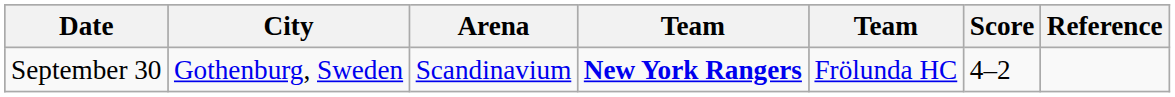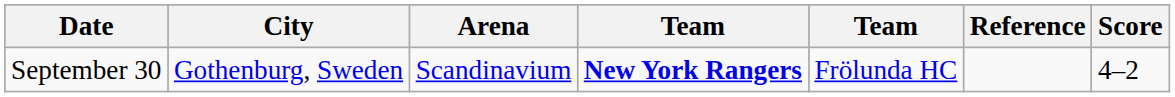columns swapped: Score <-> Reference
